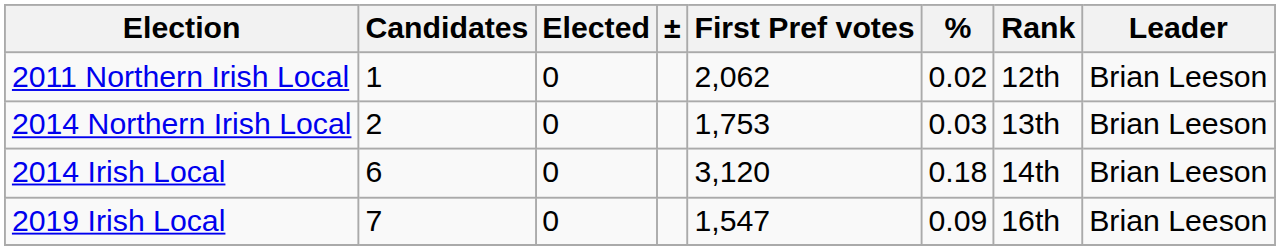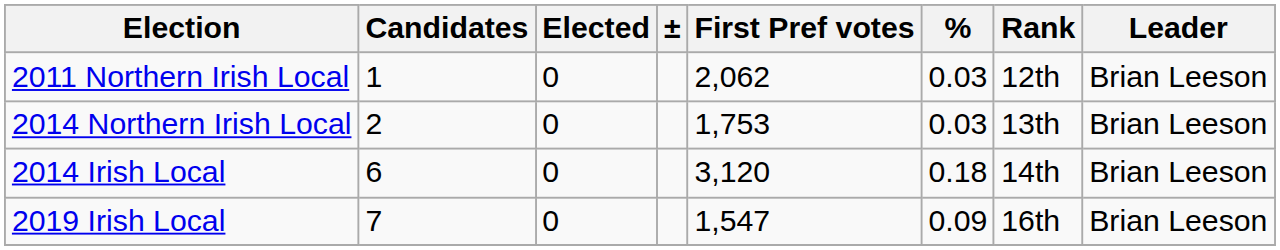2011 Northern Irish Local | %: 0.02 -> 0.03
